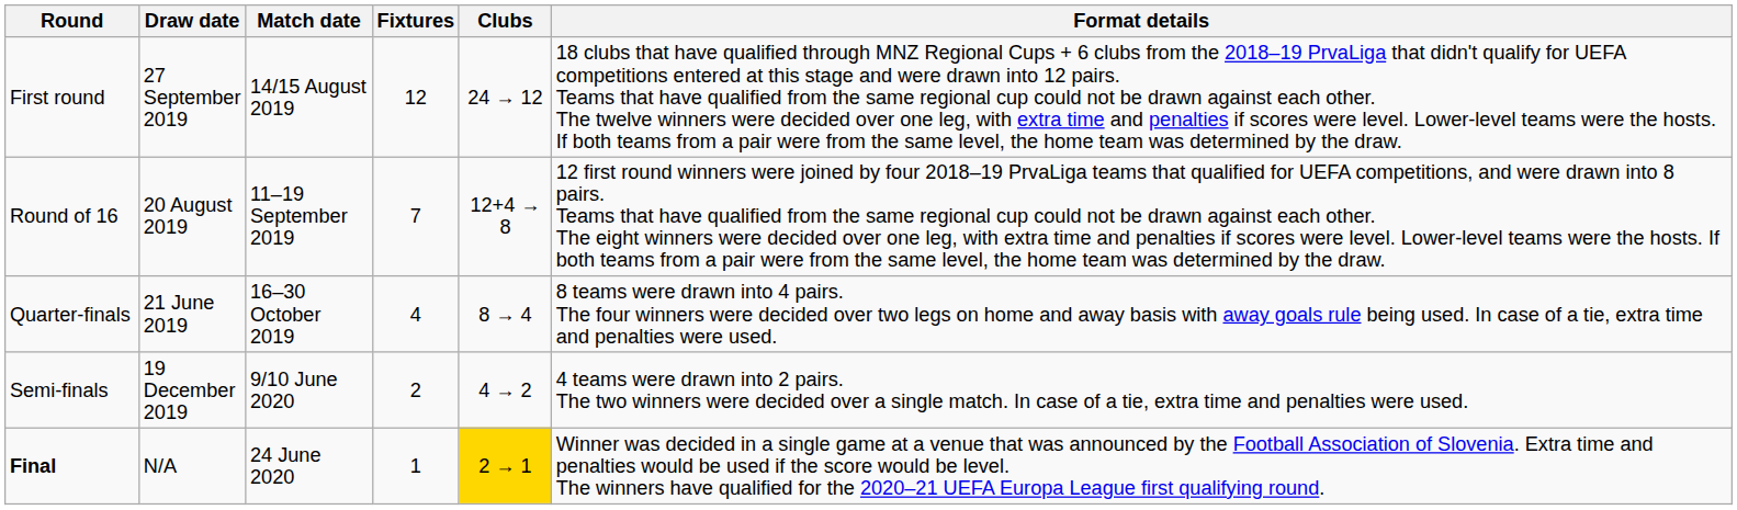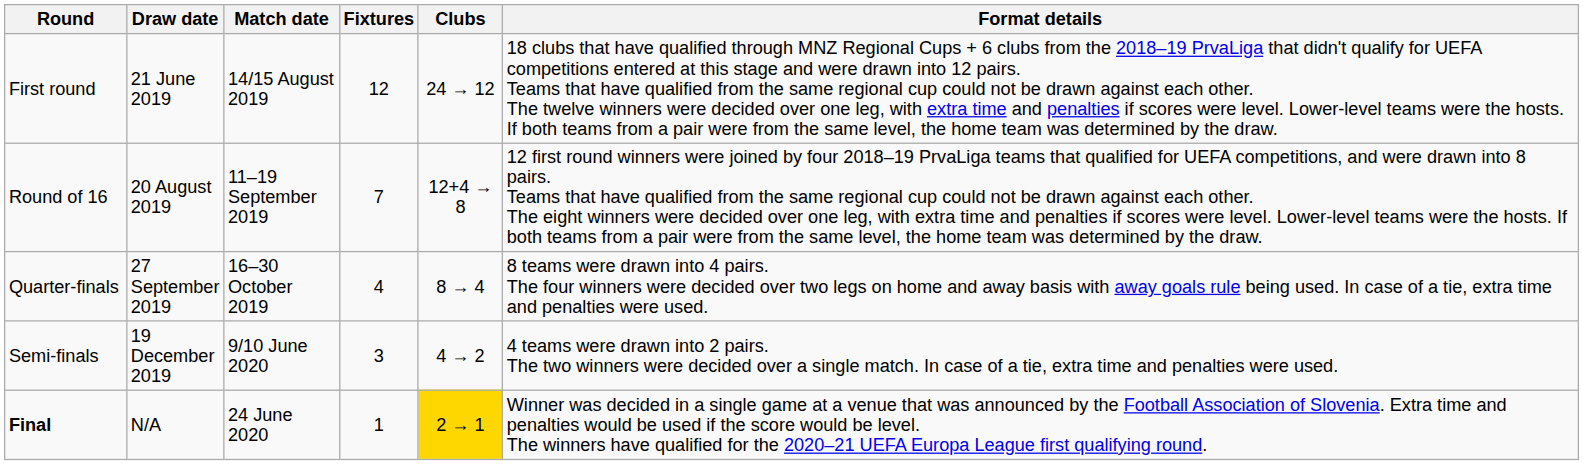First round | Draw date: 27 September 2019 -> 21 June 2019
Quarter-finals | Draw date: 21 June 2019 -> 27 September 2019
Semi-finals | Fixtures: 2 -> 3
